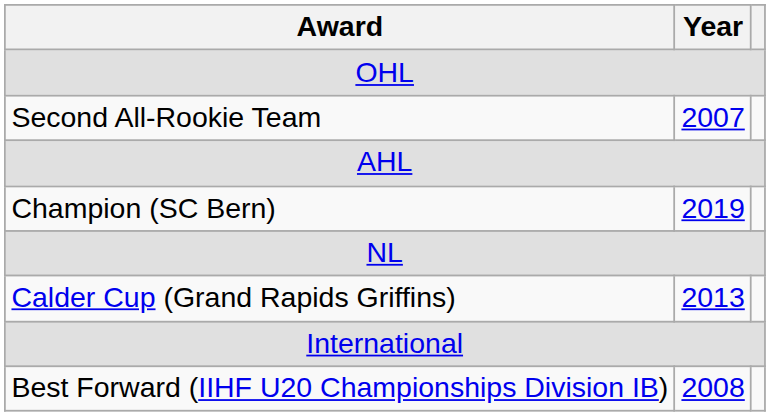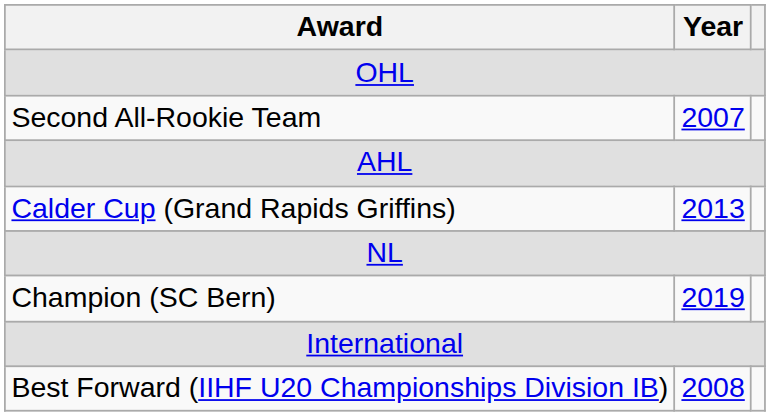rows swapped: Calder Cup (Grand Rapids Griffins) <-> Champion (SC Bern)
